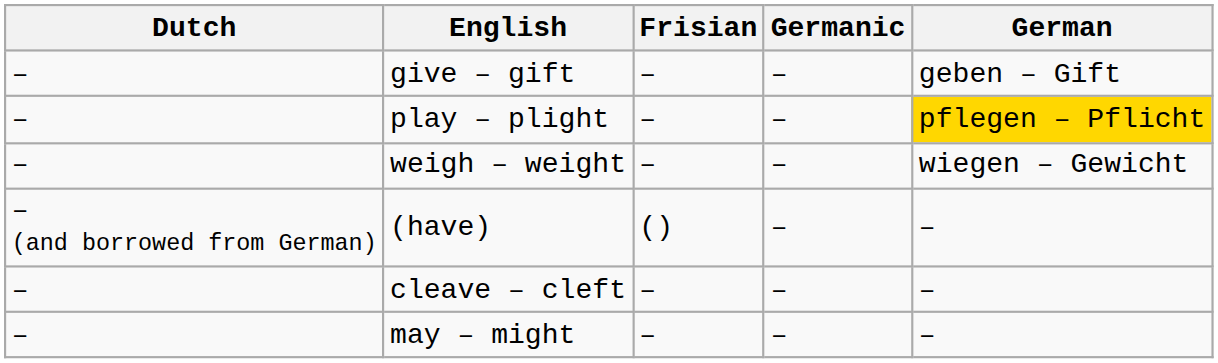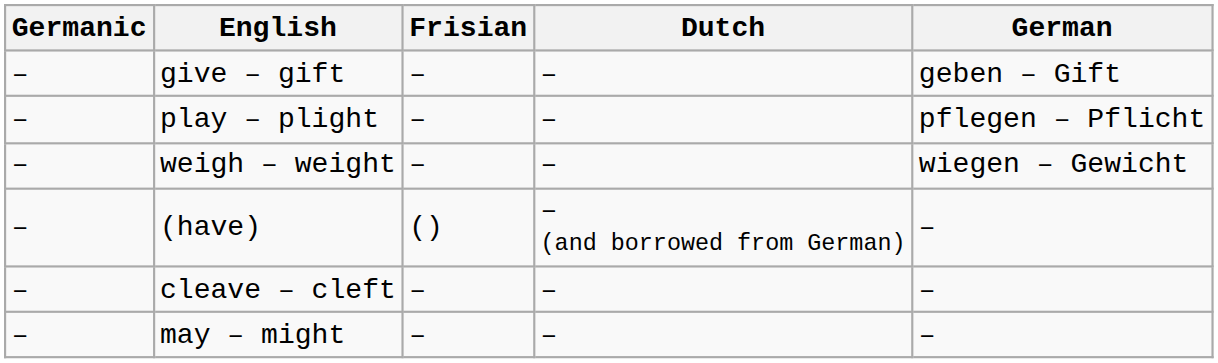columns swapped: Germanic <-> Dutch
play – plight | German: gold background -> no background
